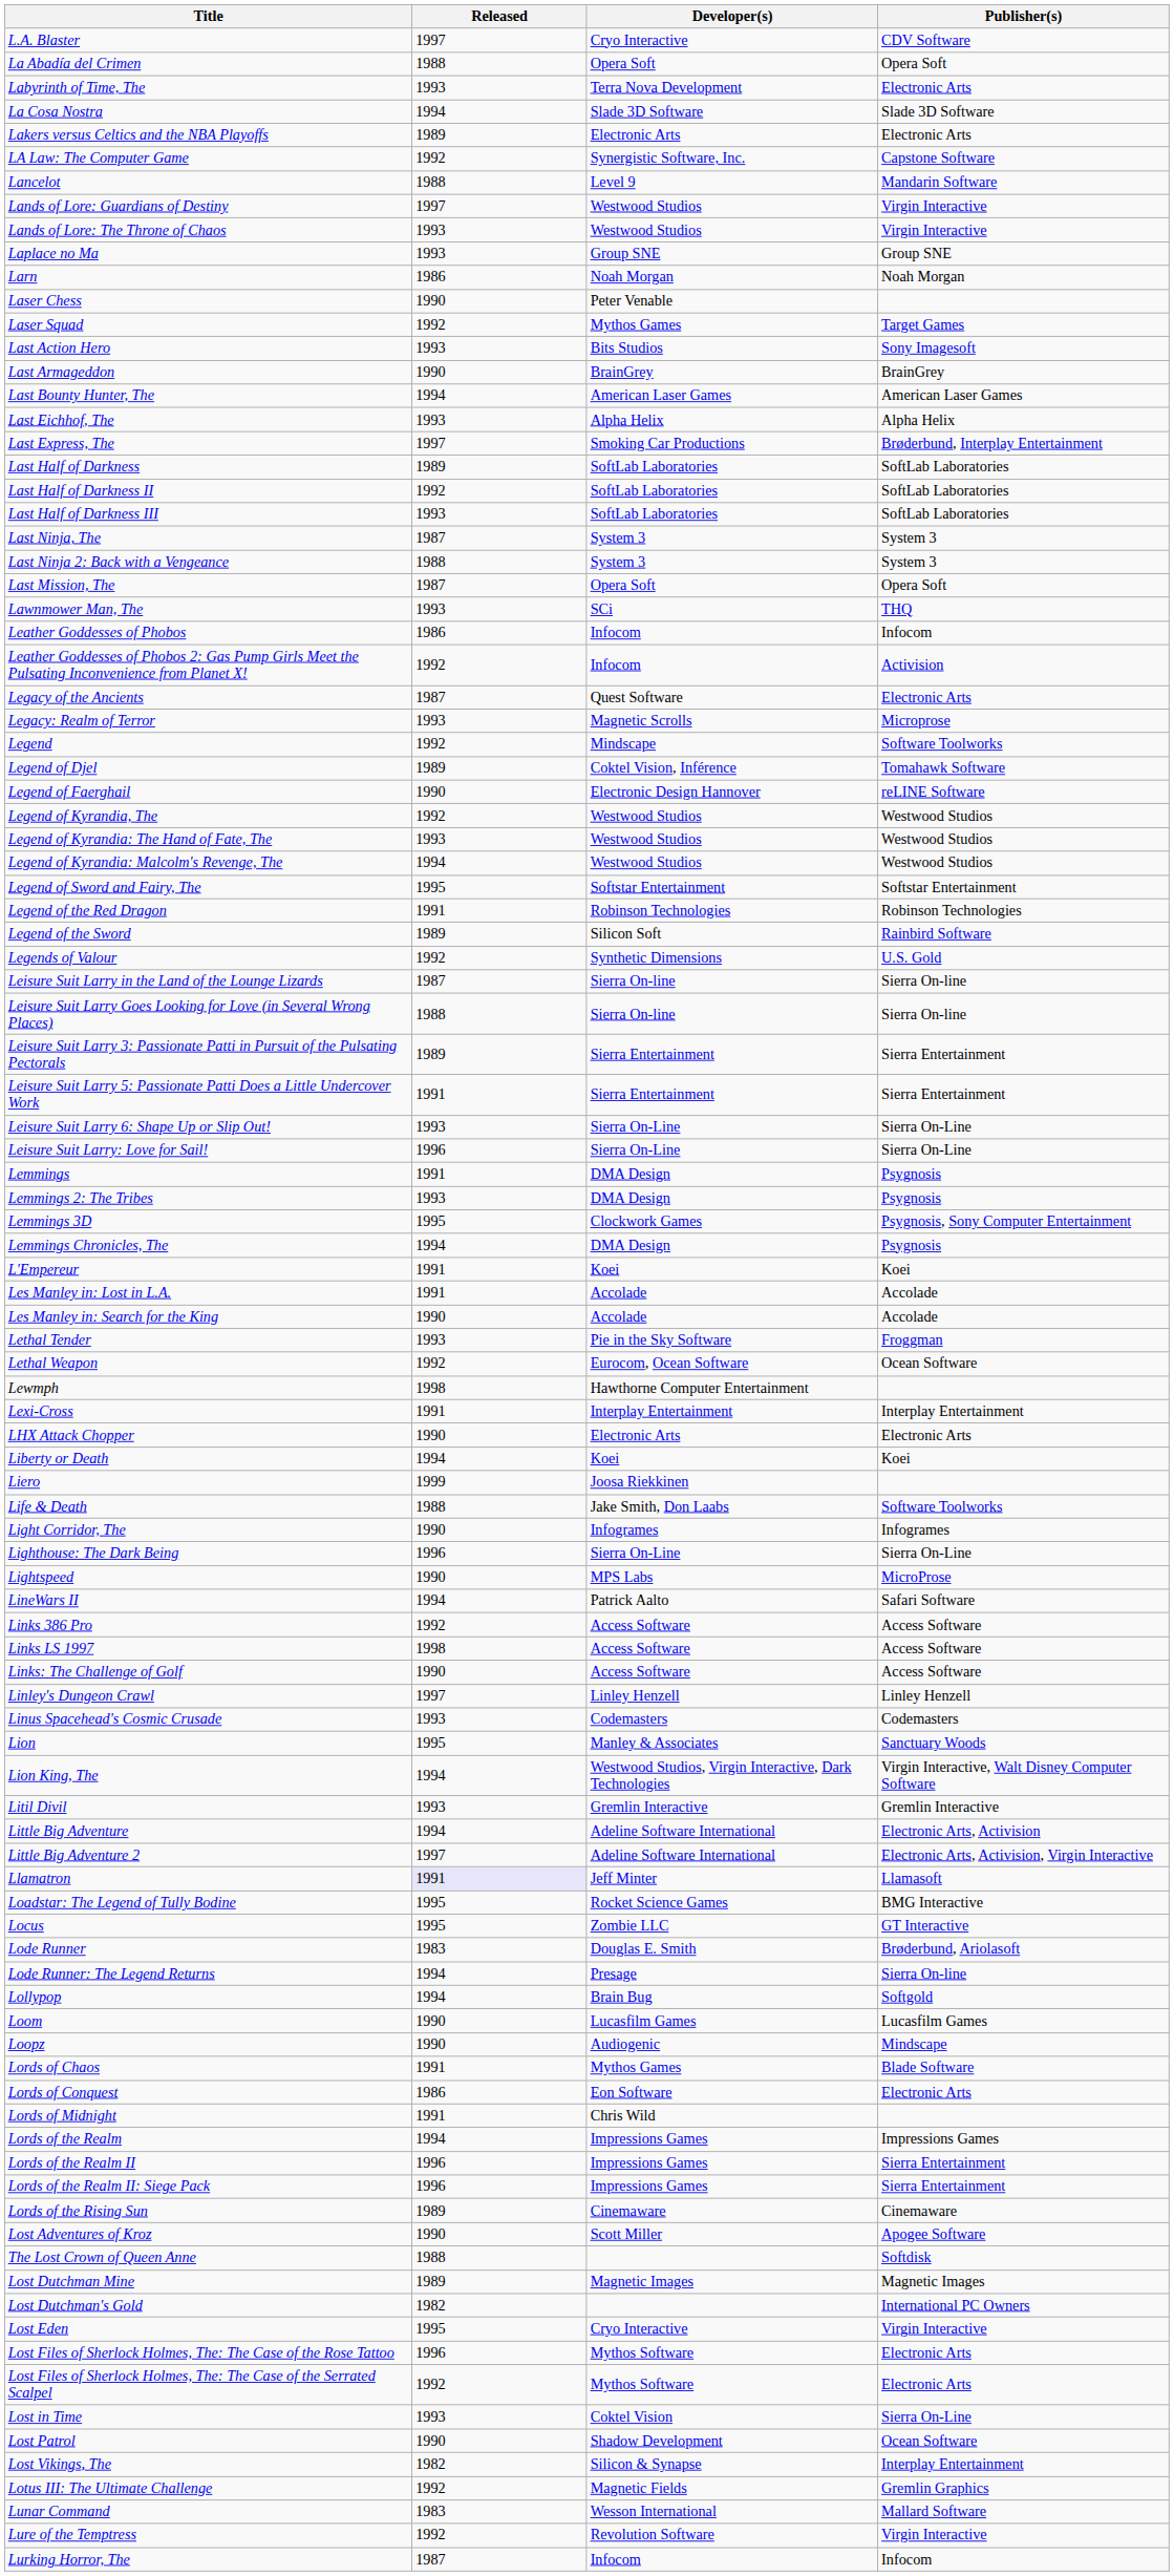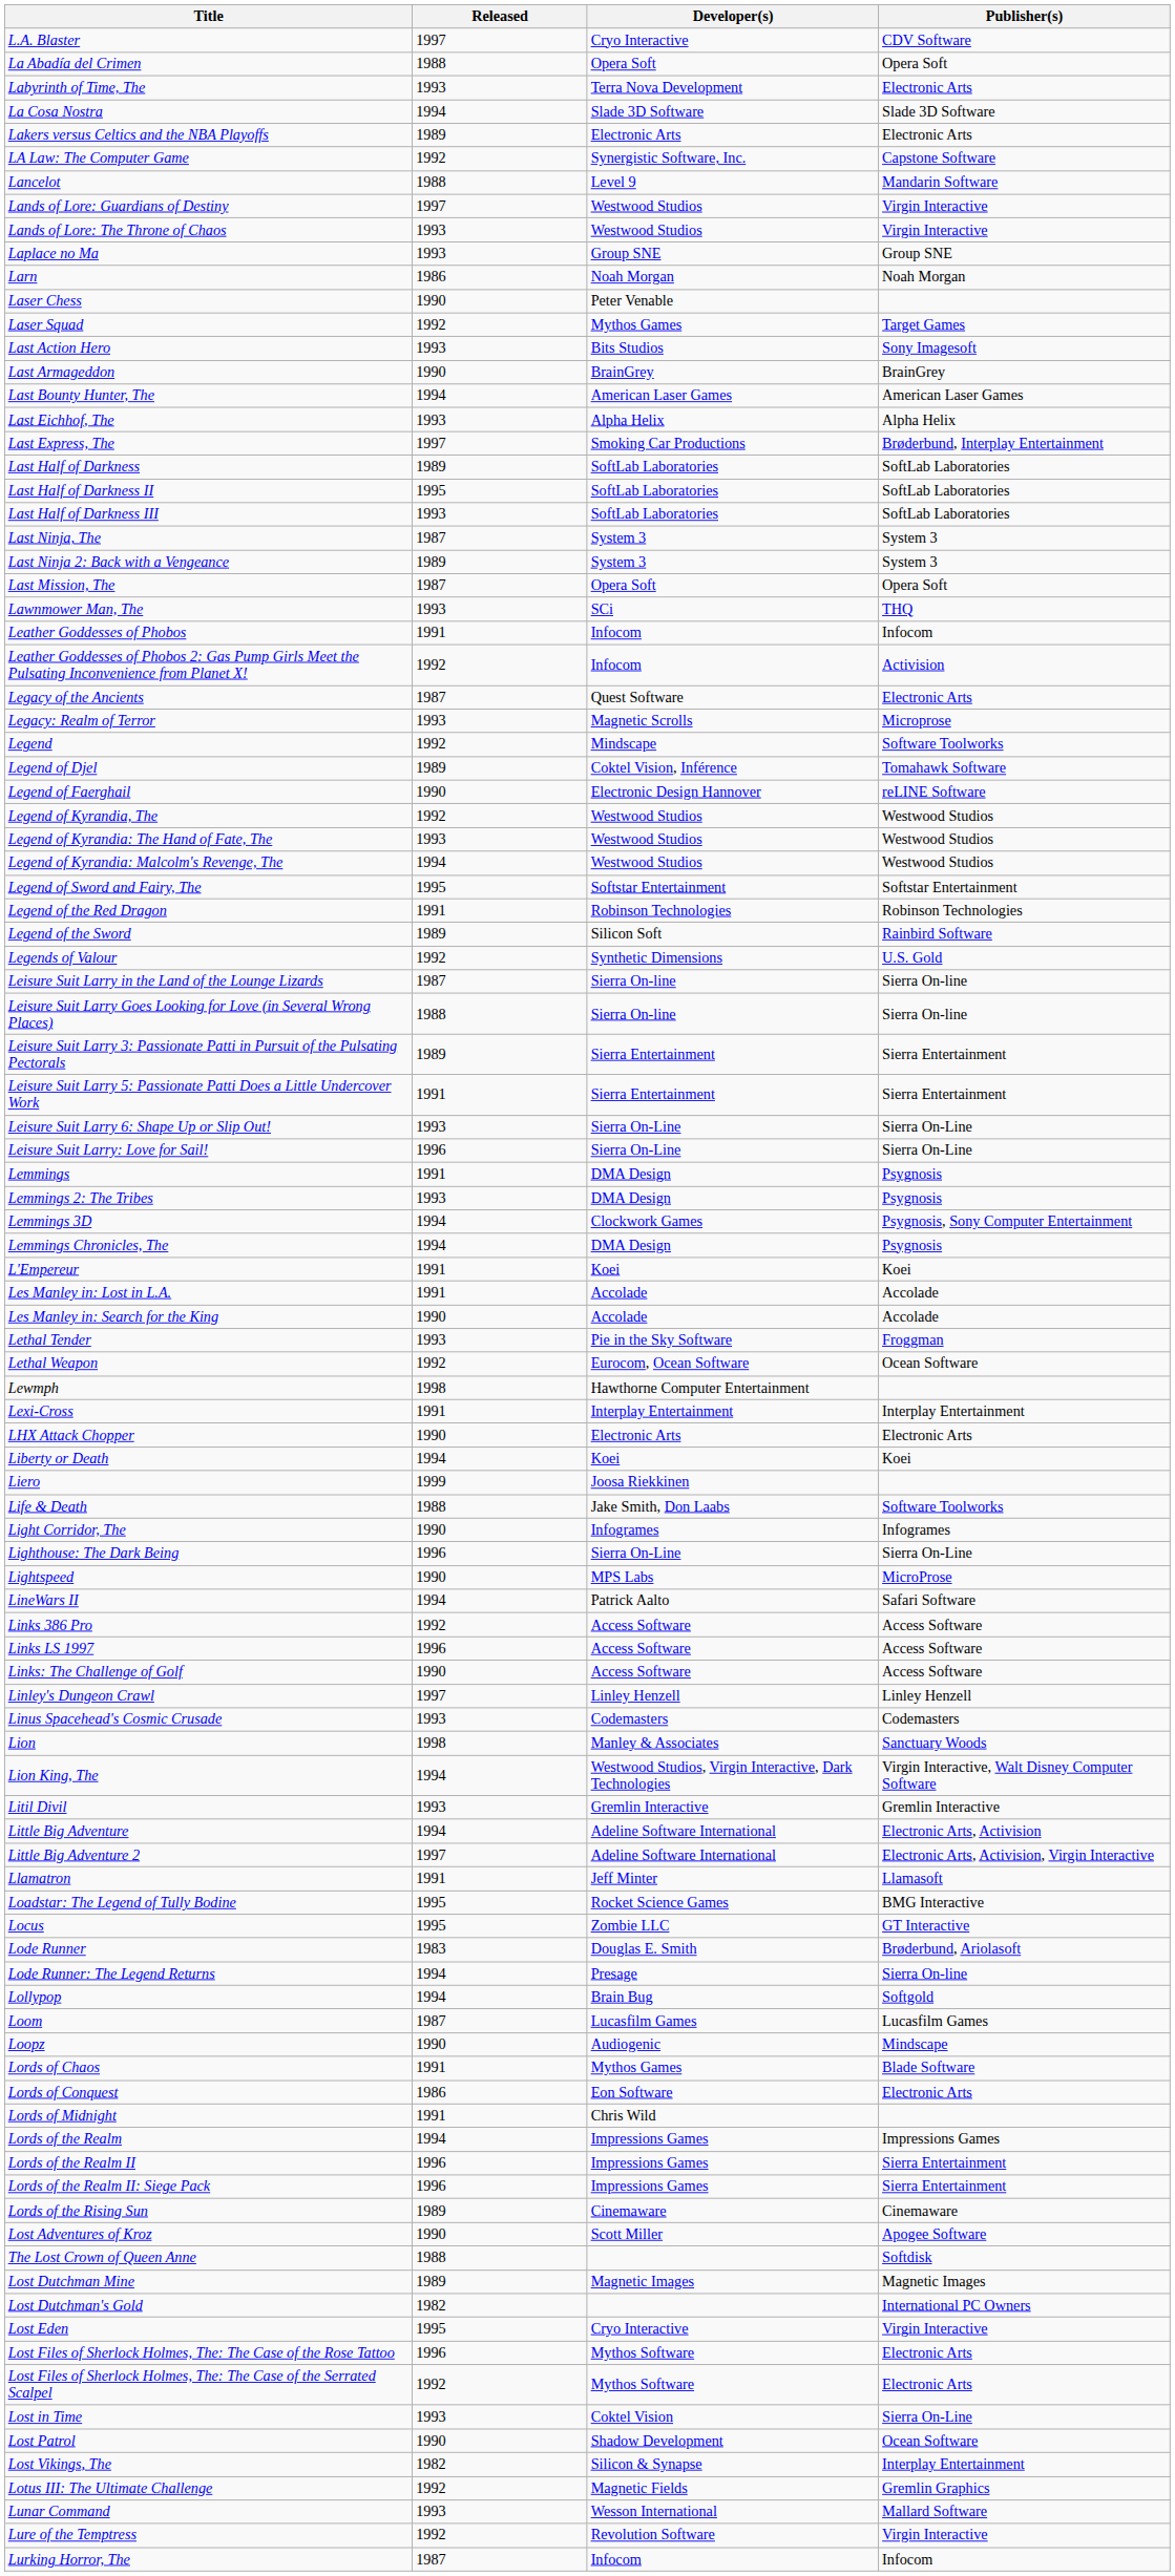Last Half of Darkness II | Released: 1992 -> 1995
Last Ninja 2: Back with a Vengeance | Released: 1988 -> 1989
Leather Goddesses of Phobos | Released: 1986 -> 1991
Lemmings 3D | Released: 1995 -> 1994
Links LS 1997 | Released: 1998 -> 1996
Lion | Released: 1995 -> 1998
Llamatron | Released: lavender background -> no background
Loom | Released: 1990 -> 1987
Lunar Command | Released: 1983 -> 1993
